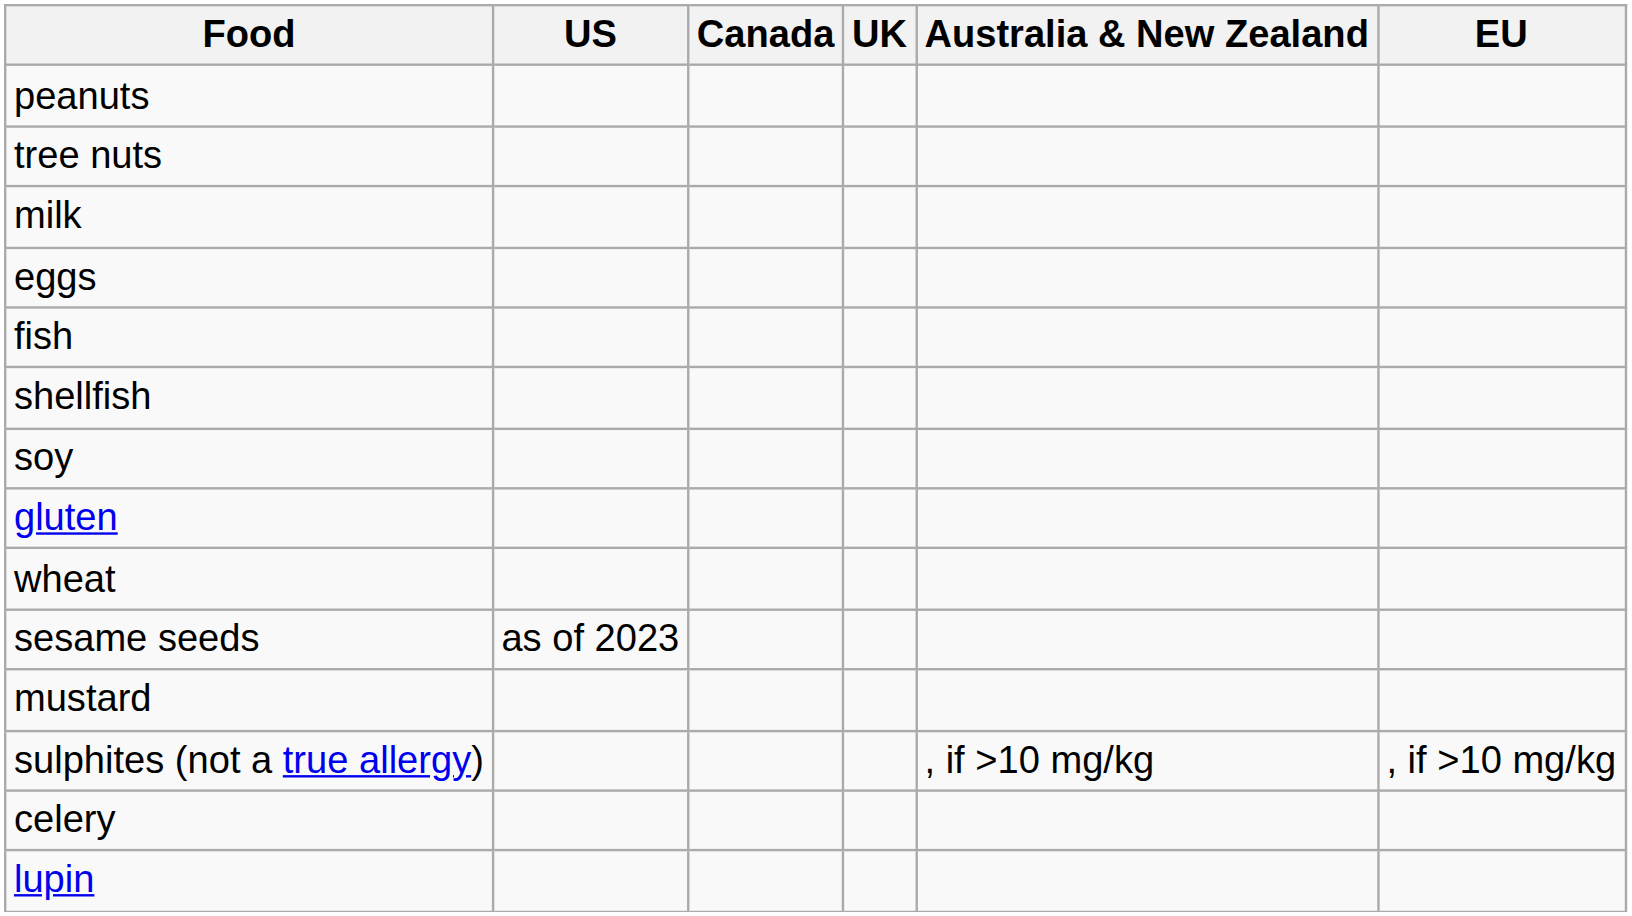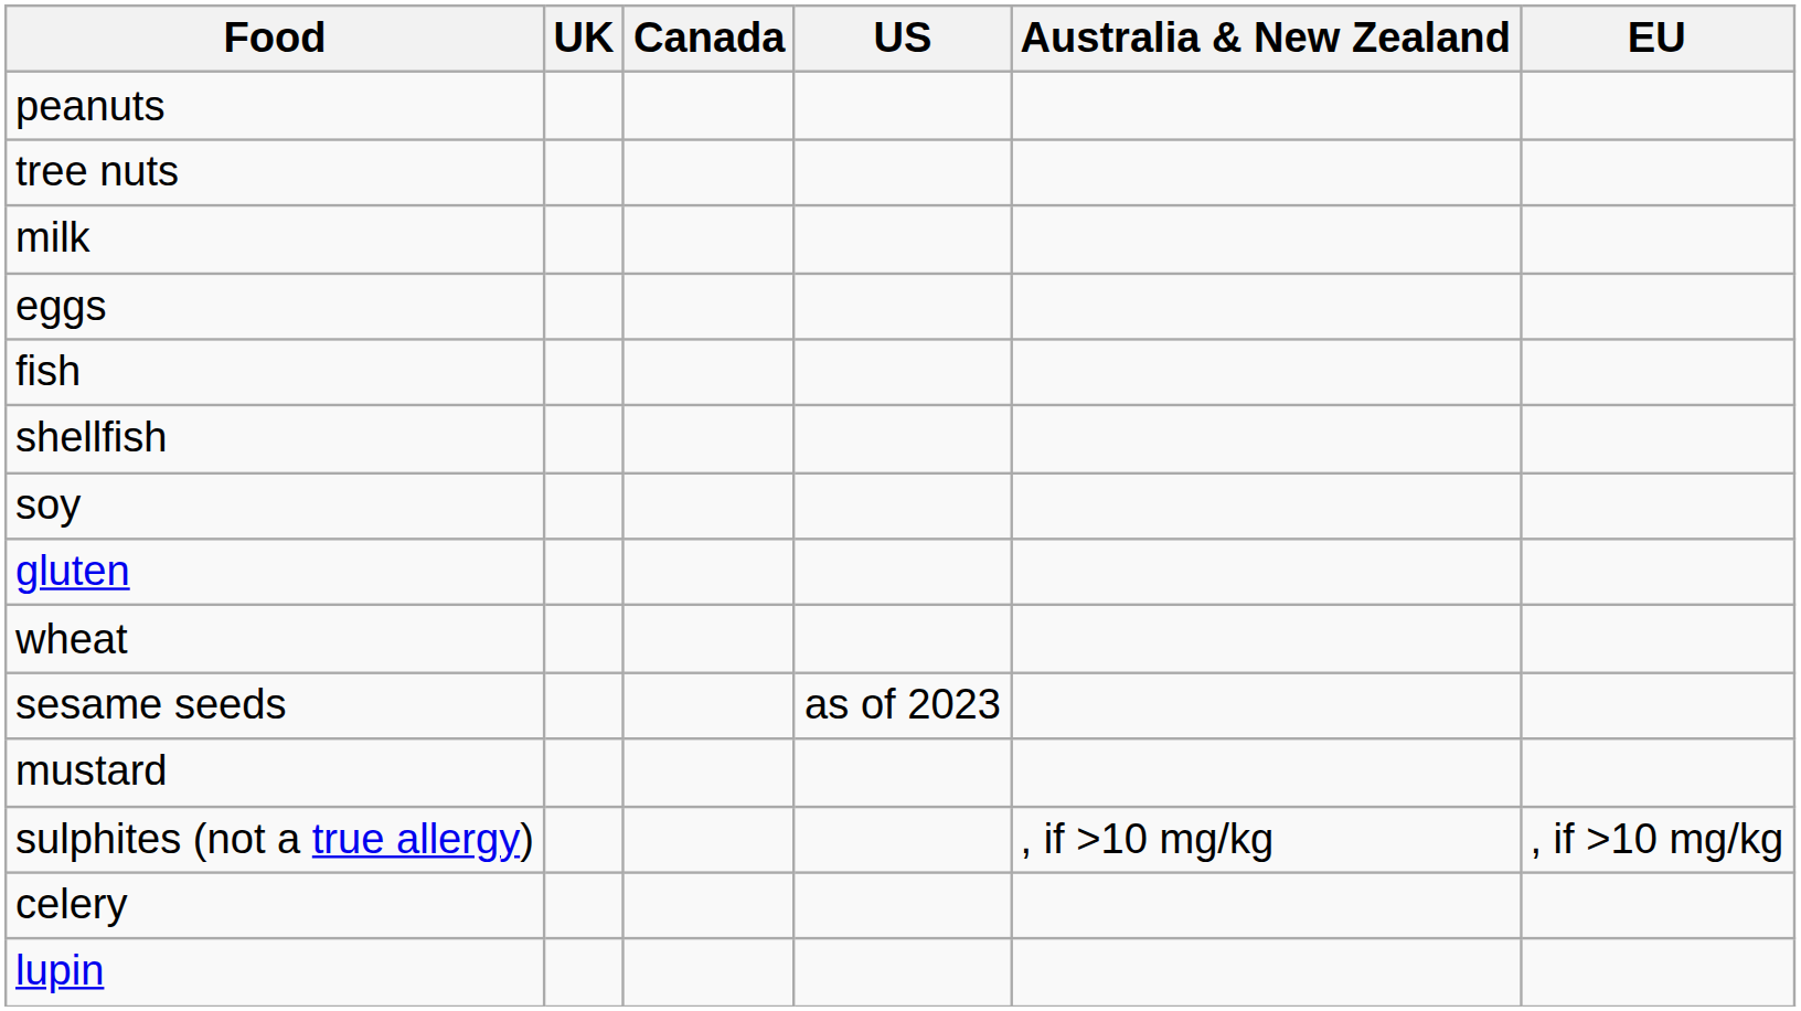columns swapped: US <-> UK
